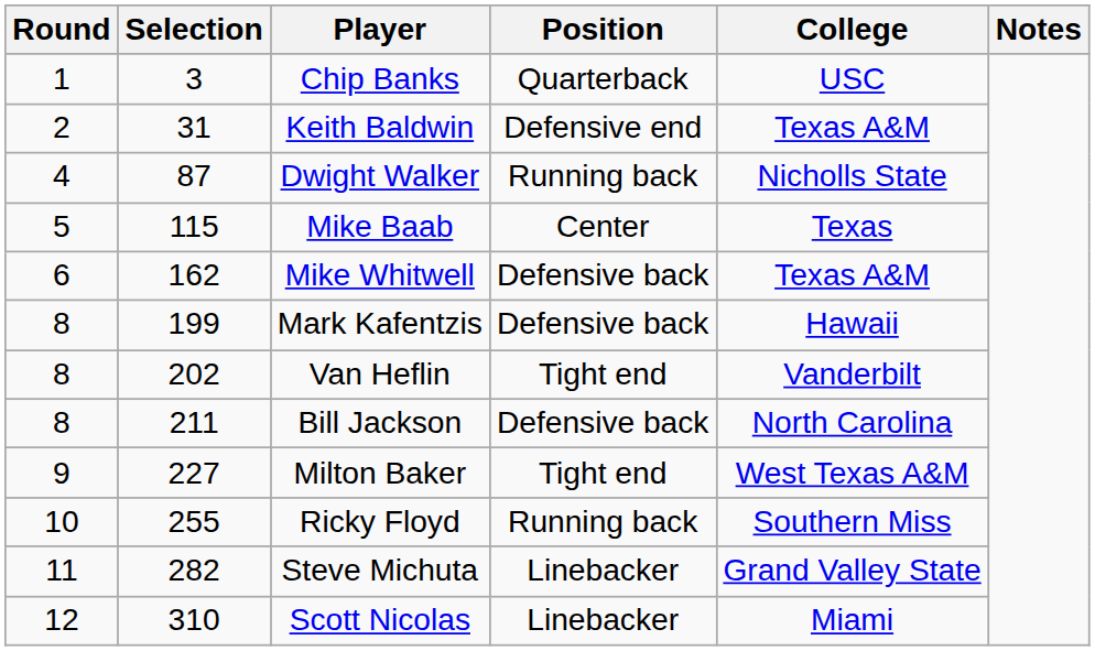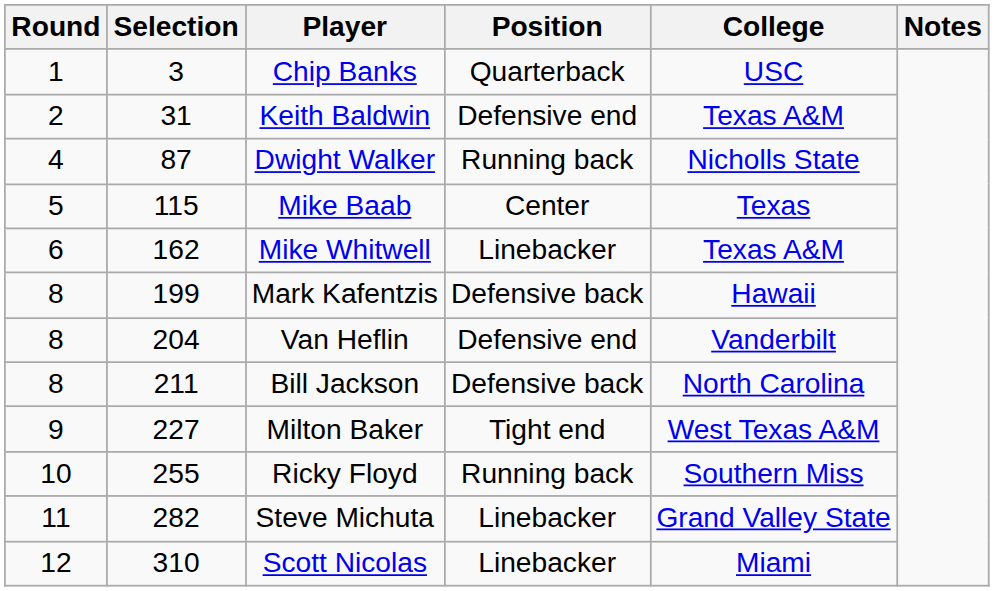Mike Whitwell | Position: Defensive back -> Linebacker
Van Heflin | Selection: 202 -> 204
Van Heflin | Position: Tight end -> Defensive end
